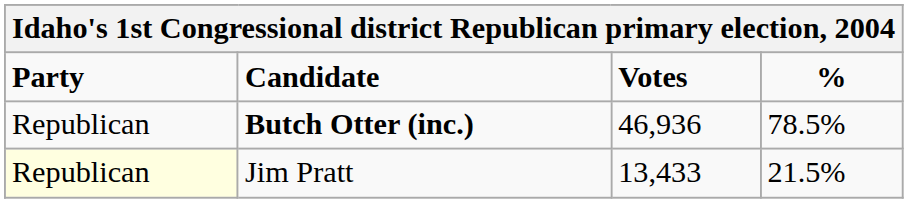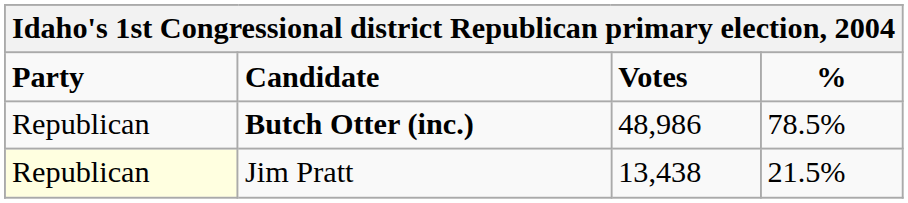Butch Otter (inc.) | Votes: 46,936 -> 48,986
Jim Pratt | Votes: 13,433 -> 13,438
